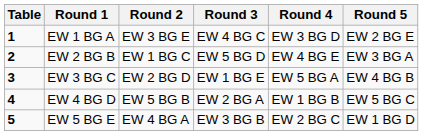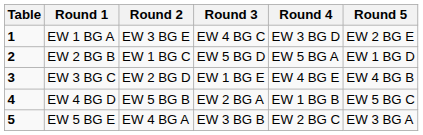EW 2 BG B | Round 4: EW 4 BG E -> EW 5 BG A
EW 2 BG B | Round 5: EW 3 BG A -> EW 1 BG D
EW 3 BG C | Round 4: EW 5 BG A -> EW 4 BG E
EW 5 BG E | Round 5: EW 1 BG D -> EW 3 BG A
